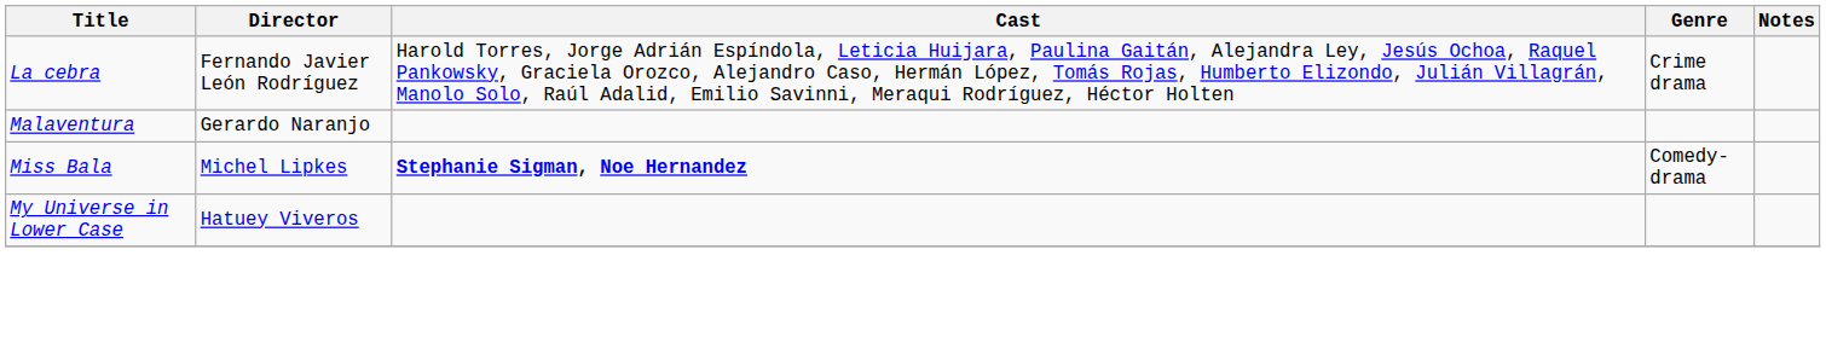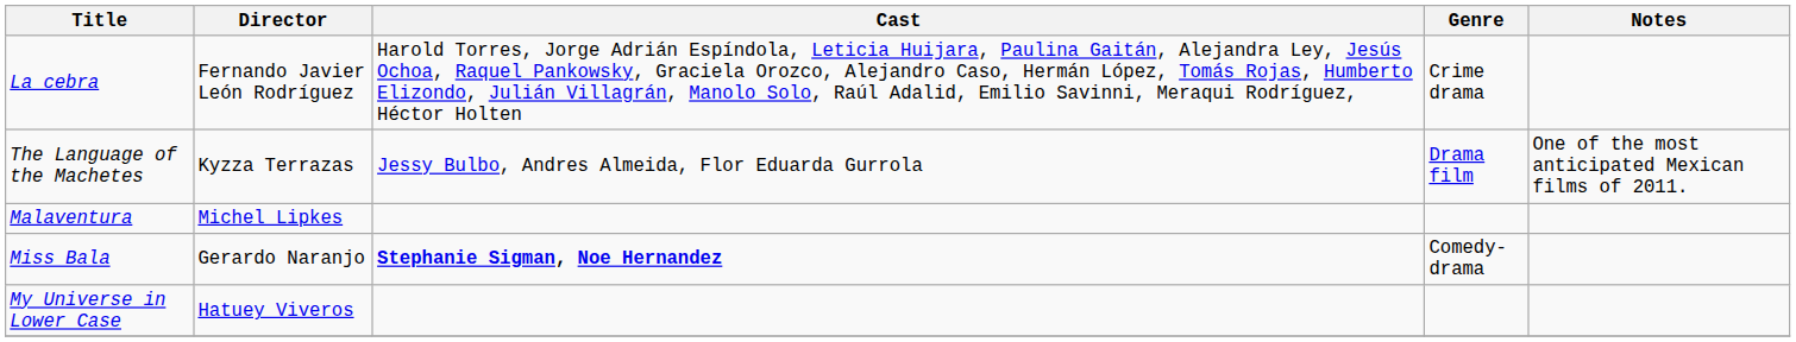+ row: The Language of the Machetes | Kyzza Terrazas | Jessy Bulbo, Andres Almeida, Flor Eduarda Gurrola | Drama film | One of the most anticipated Mexican films of 2011.
Malaventura | Director: Gerardo Naranjo -> Michel Lipkes
Miss Bala | Director: Michel Lipkes -> Gerardo Naranjo
